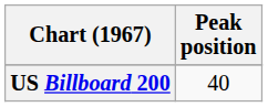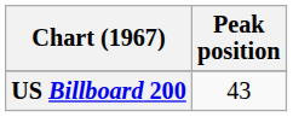US Billboard 200 | Peak position: 40 -> 43
